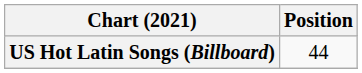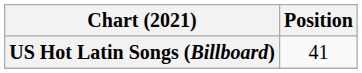US Hot Latin Songs (Billboard) | Position: 44 -> 41
